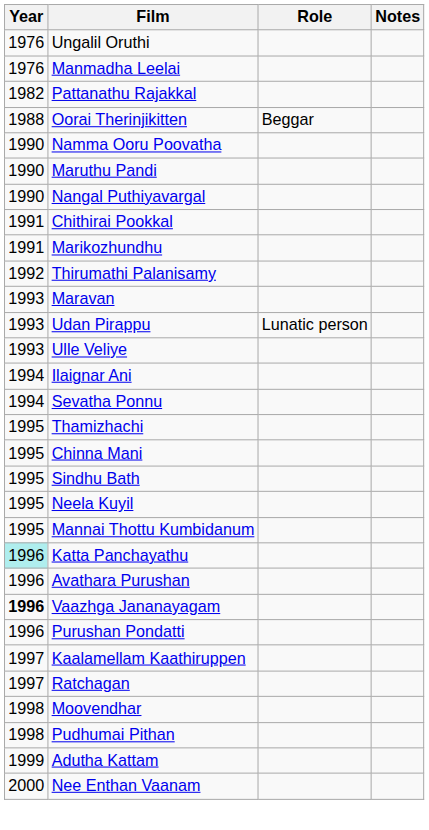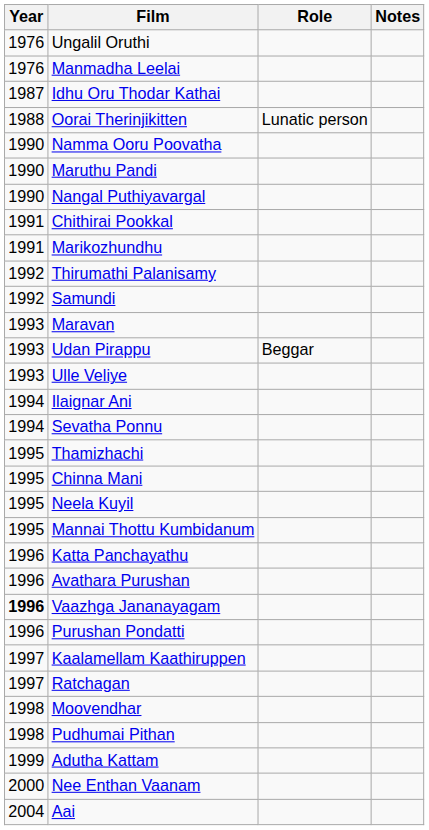- row: 1982 | Pattanathu Rajakkal
+ row: 1987 | Idhu Oru Thodar Kathai
Oorai Therinjikitten | Role: Beggar -> Lunatic person
+ row: 1992 | Samundi
Udan Pirappu | Role: Lunatic person -> Beggar
- row: 1995 | Sindhu Bath
Katta Panchayathu | Year: paleturquoise background -> no background
+ row: 2004 | Aai
